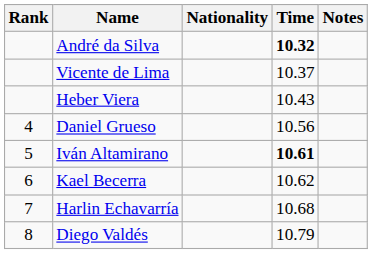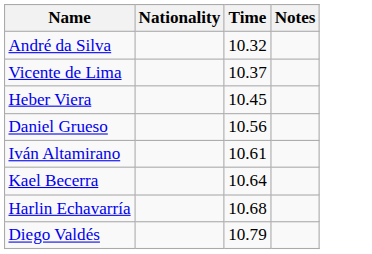- column: Rank | 4 | 5 | 6 | 7 | 8
André da Silva | Time: bold -> normal
Heber Viera | Time: 10.43 -> 10.45
Iván Altamirano | Time: bold -> normal
Kael Becerra | Time: 10.62 -> 10.64
